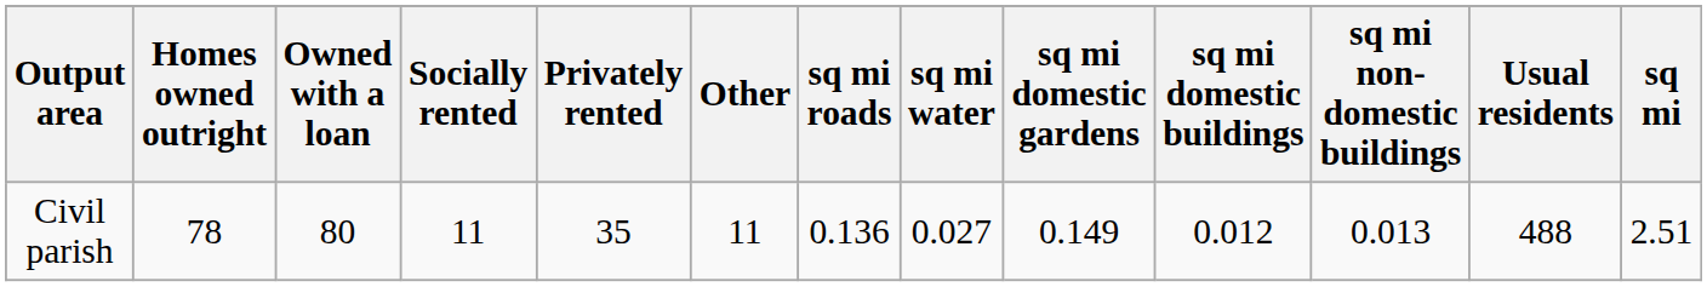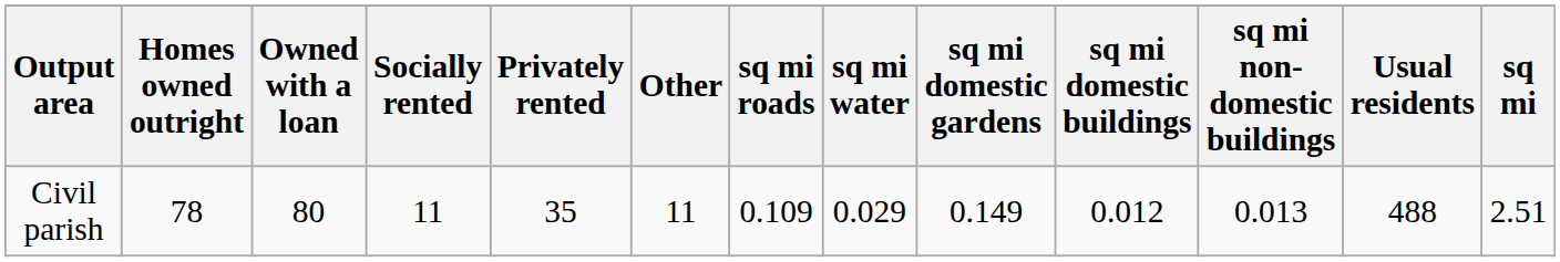Civil parish | sq mi roads: 0.136 -> 0.109
Civil parish | sq mi water: 0.027 -> 0.029
